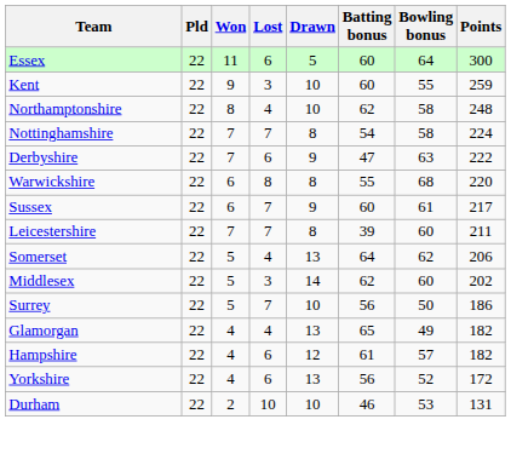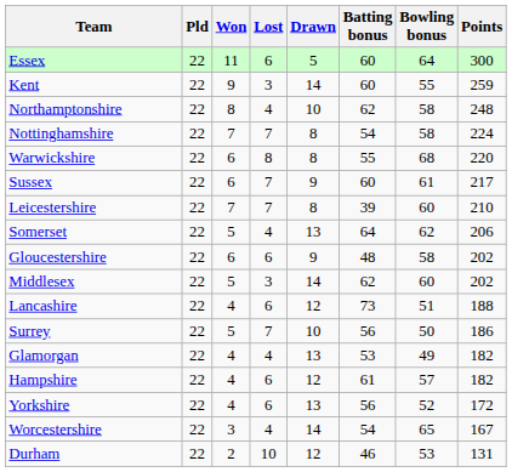Kent | Drawn: 10 -> 14
- row: Derbyshire | 22 | 7 | 6 | 9 | 47 | 63 | 222
Leicestershire | Points: 211 -> 210
+ row: Gloucestershire | 22 | 6 | 6 | 9 | 48 | 58 | 202
+ row: Lancashire | 22 | 4 | 6 | 12 | 73 | 51 | 188
Glamorgan | Batting bonus: 65 -> 53
+ row: Worcestershire | 22 | 3 | 4 | 14 | 54 | 65 | 167
Durham | Drawn: 10 -> 12
